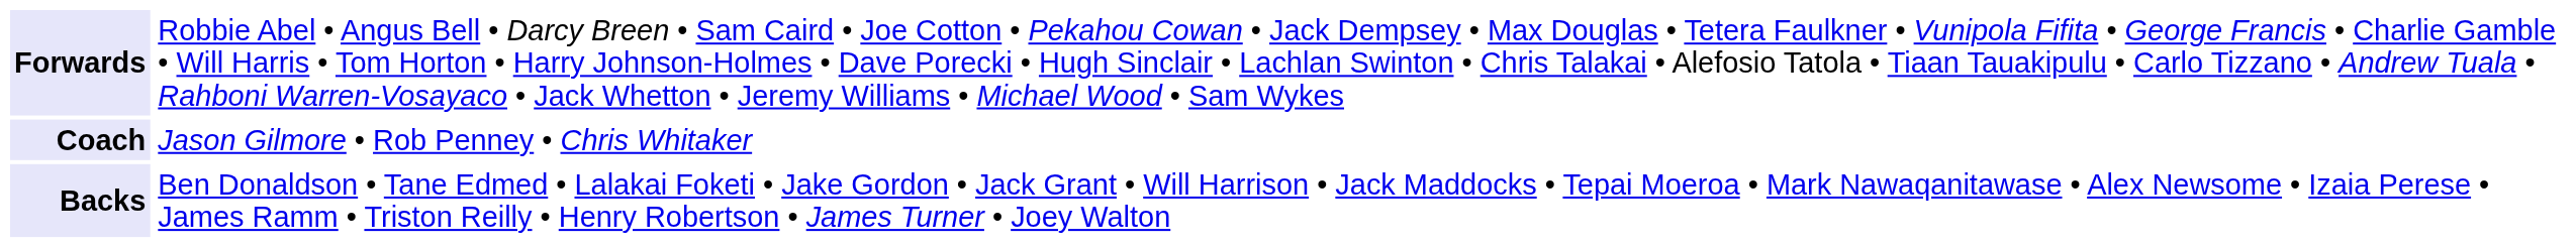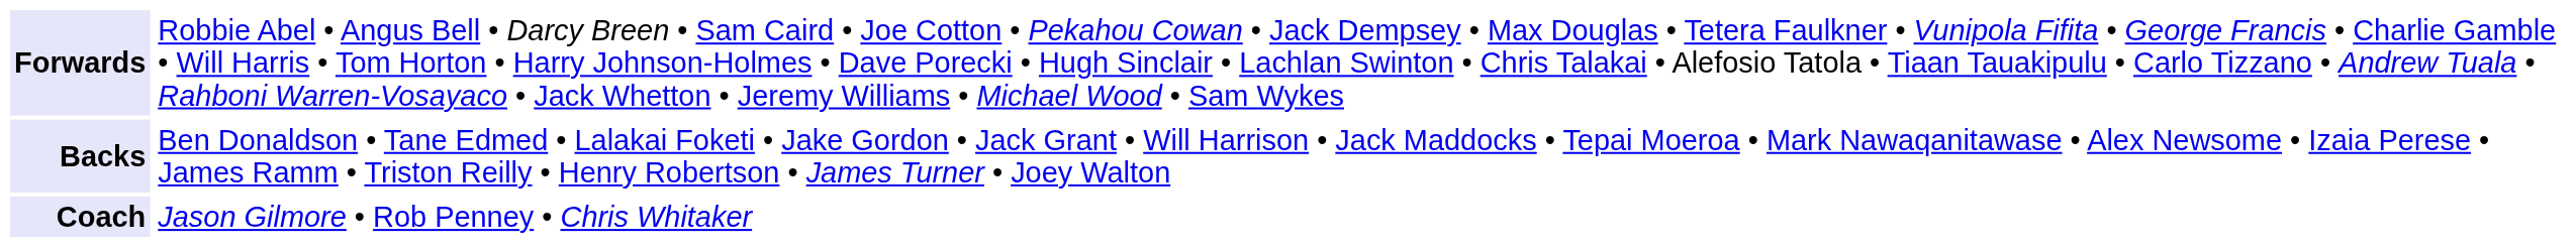rows swapped: Backs <-> Coach
